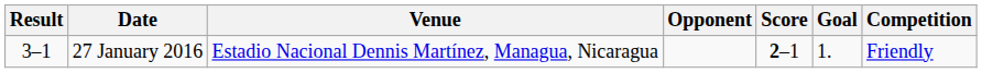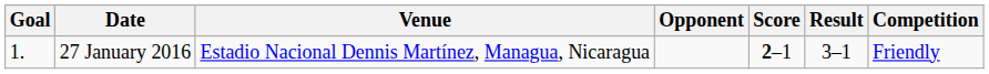columns swapped: Goal <-> Result
